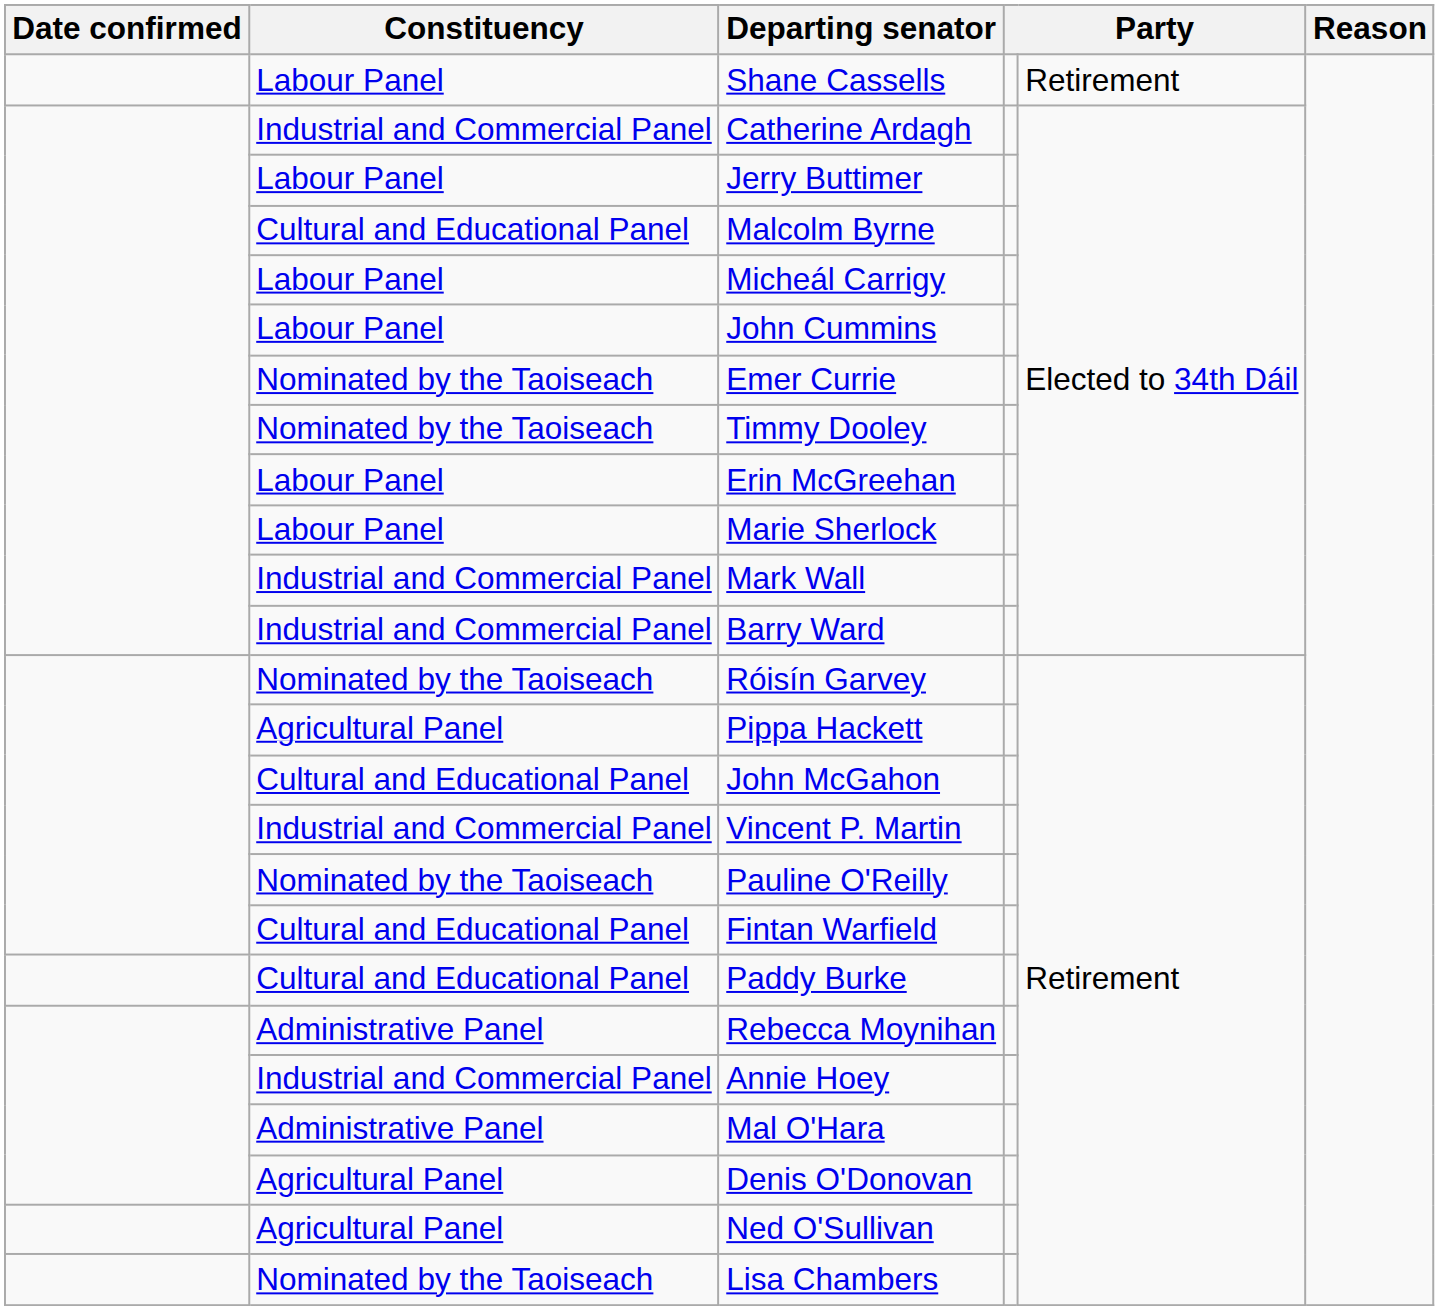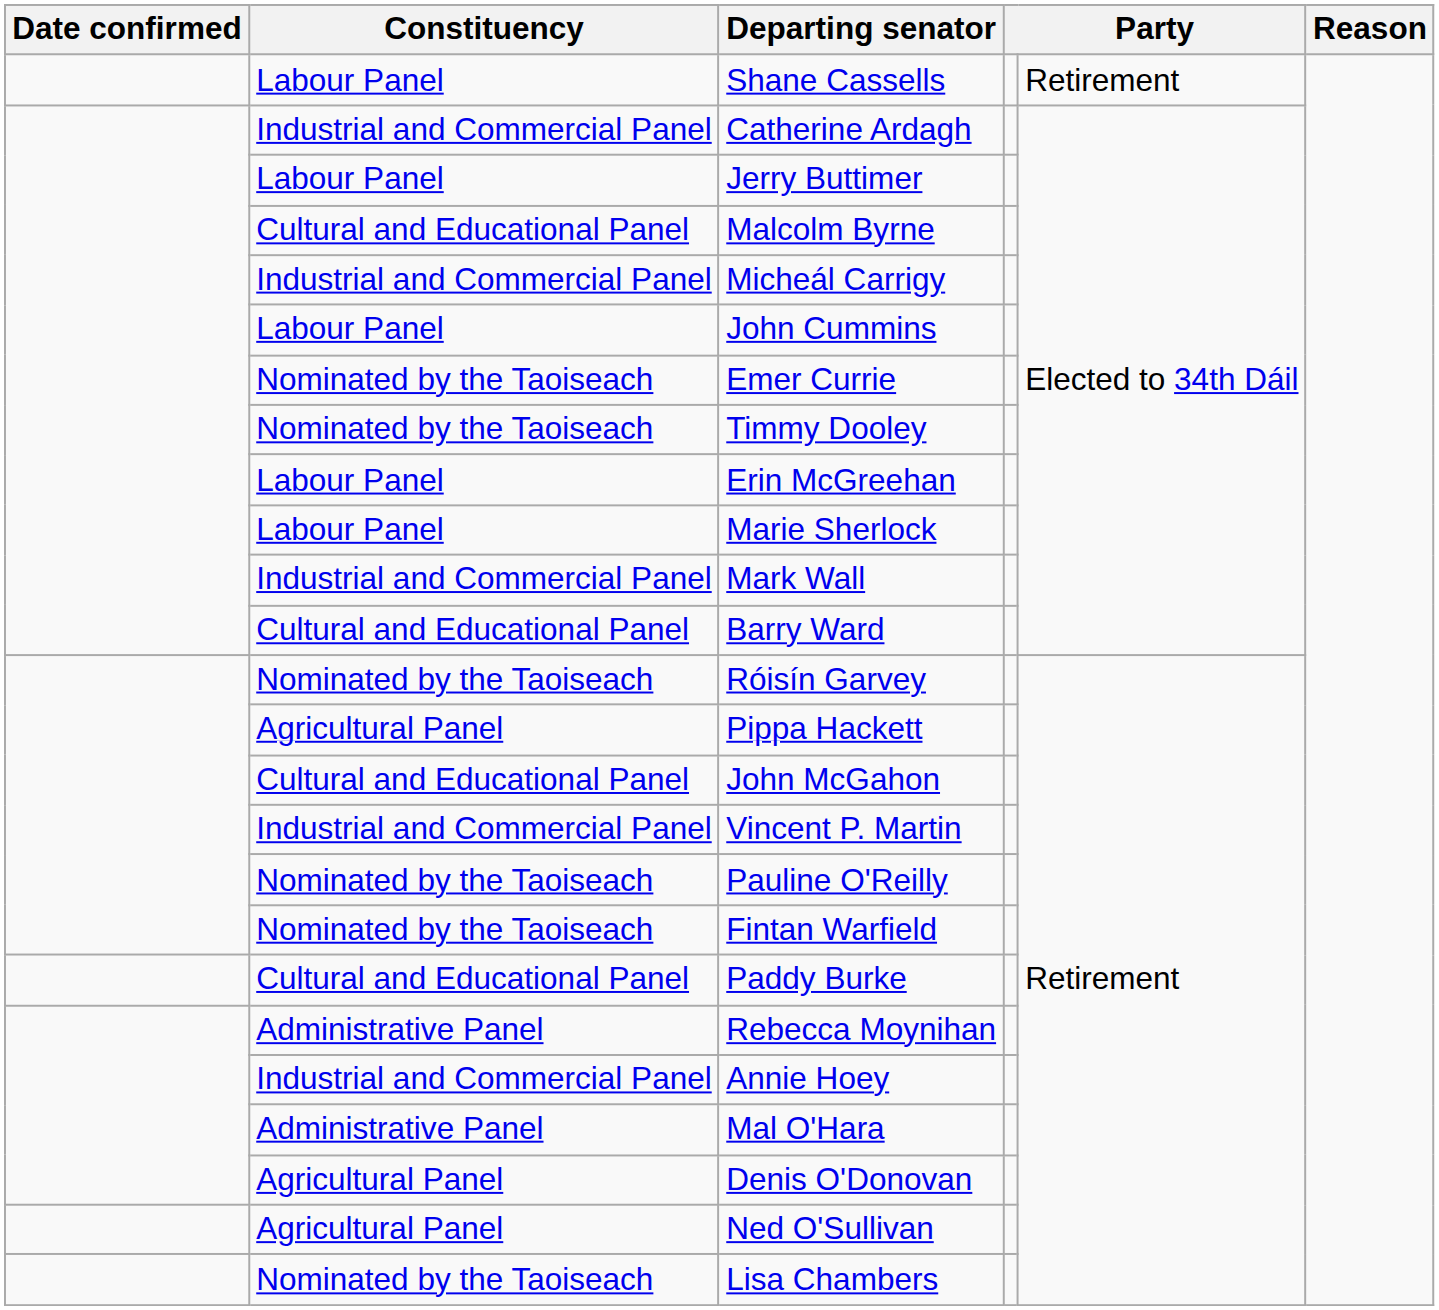Micheál Carrigy | Constituency: Labour Panel -> Industrial and Commercial Panel
Barry Ward | Constituency: Industrial and Commercial Panel -> Cultural and Educational Panel
Fintan Warfield | Constituency: Cultural and Educational Panel -> Nominated by the Taoiseach
